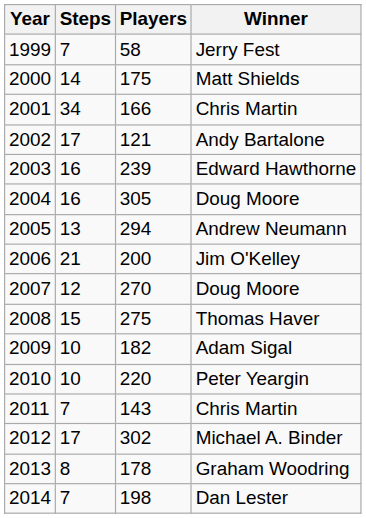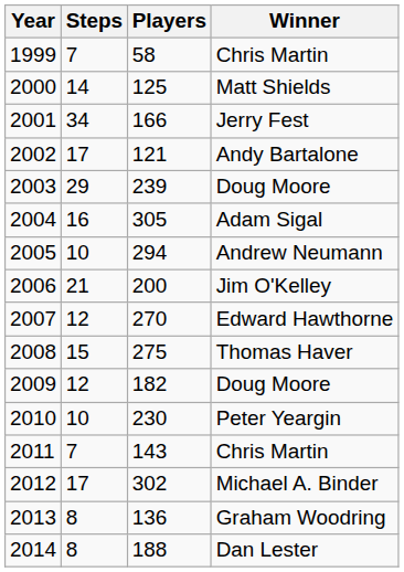1999 | Winner: Jerry Fest -> Chris Martin
2000 | Players: 175 -> 125
2001 | Winner: Chris Martin -> Jerry Fest
2003 | Steps: 16 -> 29
2003 | Winner: Edward Hawthorne -> Doug Moore
2004 | Winner: Doug Moore -> Adam Sigal
2005 | Steps: 13 -> 10
2007 | Winner: Doug Moore -> Edward Hawthorne
2009 | Steps: 10 -> 12
2009 | Winner: Adam Sigal -> Doug Moore
2010 | Players: 220 -> 230
2013 | Players: 178 -> 136
2014 | Steps: 7 -> 8
2014 | Players: 198 -> 188
